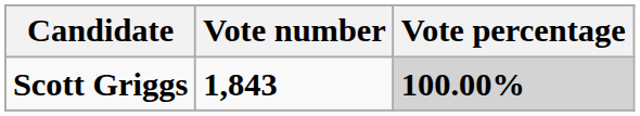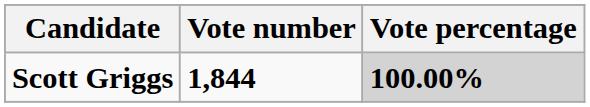Scott Griggs | Vote number: 1,843 -> 1,844
